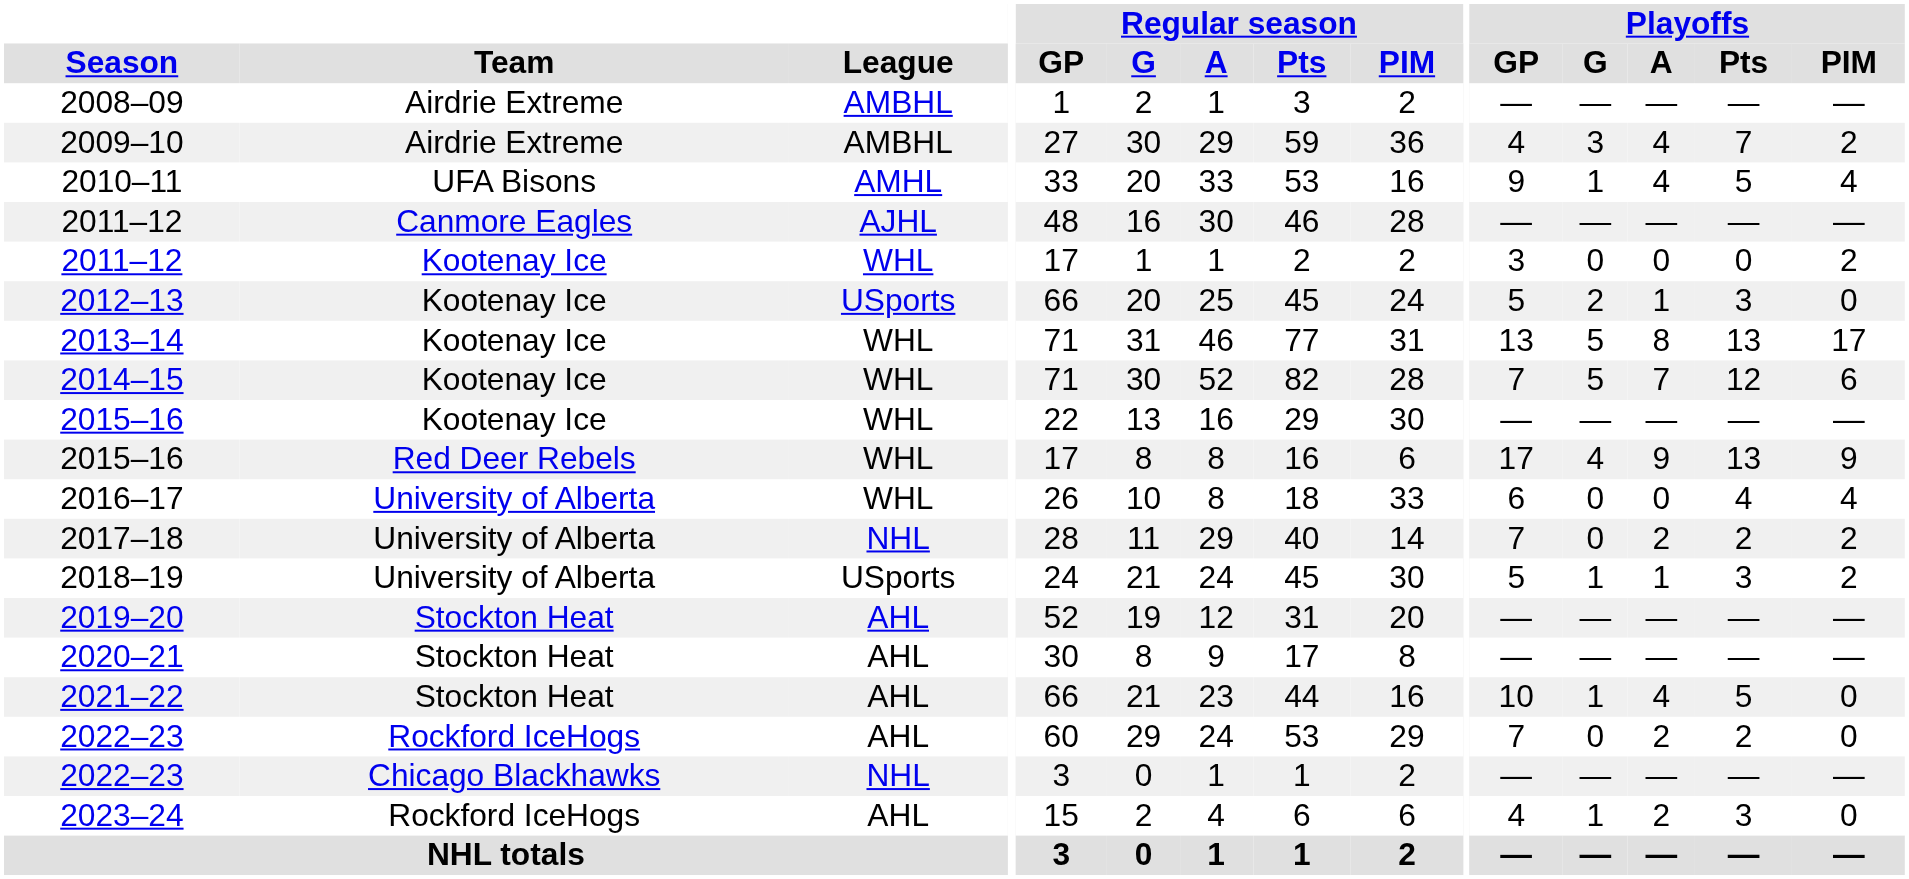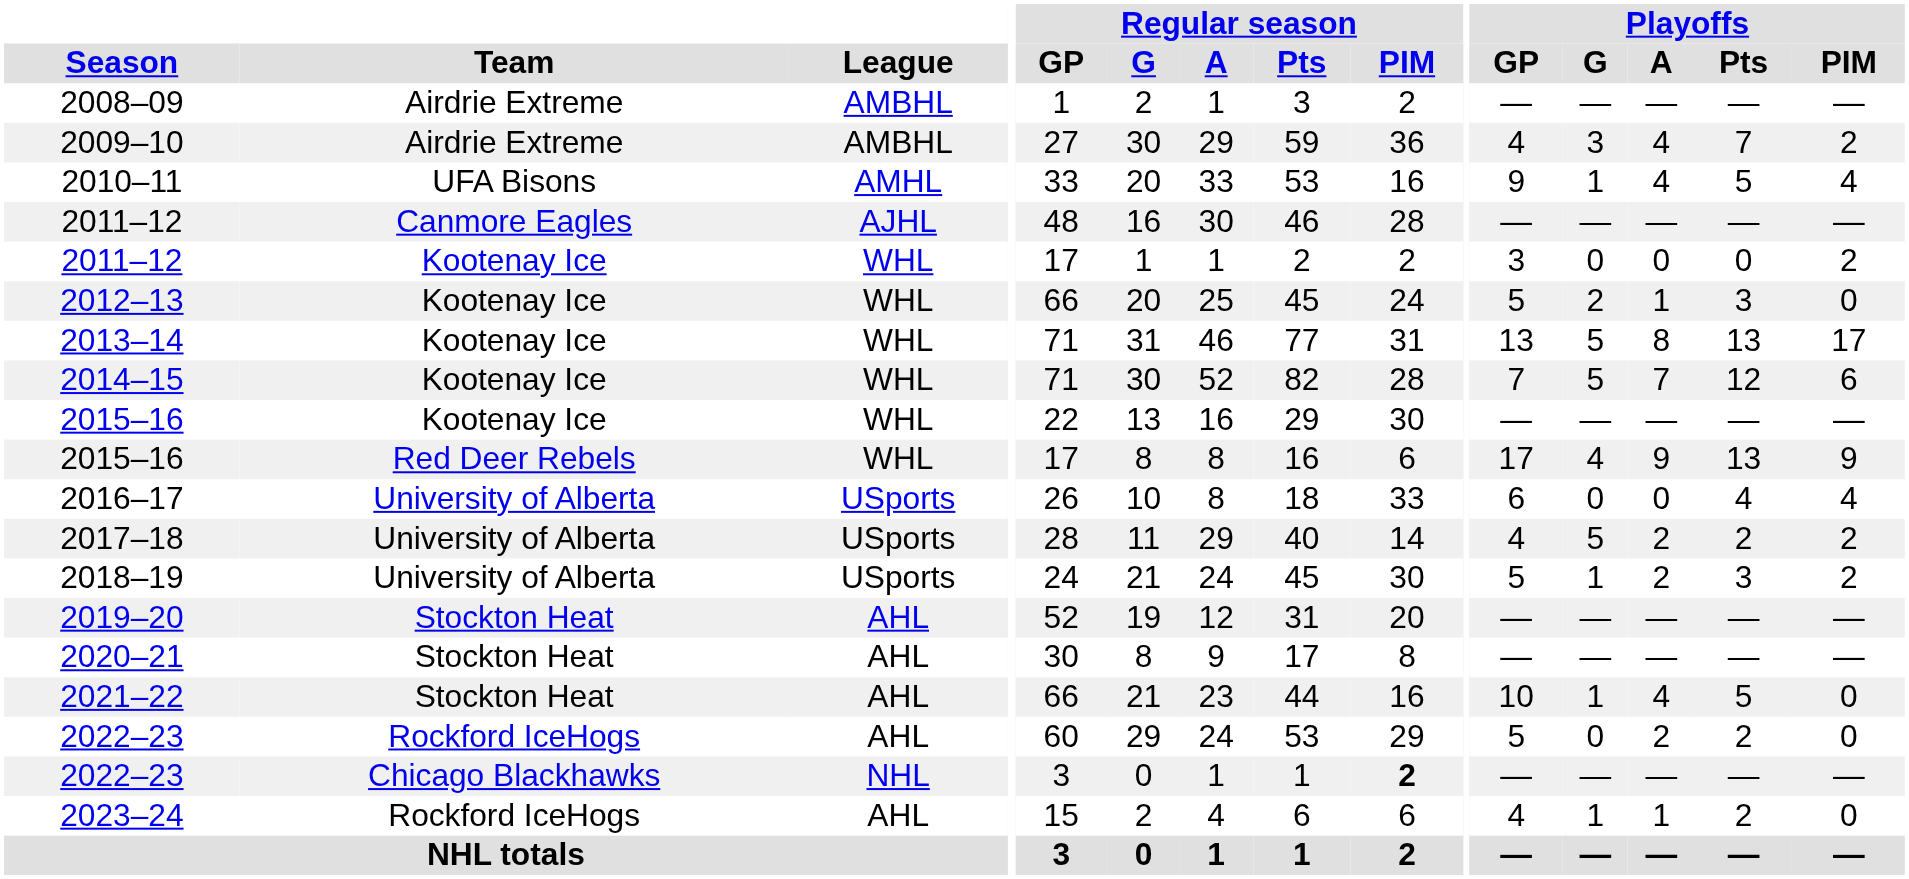2012–13 | League: USports -> WHL
2016–17 | League: WHL -> USports
2017–18 | League: NHL -> USports
2017–18 | Playoffs / GP: 7 -> 4
2017–18 | Playoffs / G: 0 -> 5
2018–19 | Playoffs / A: 1 -> 2
2022–23 / Rockford IceHogs | Playoffs / GP: 7 -> 5
2022–23 / Chicago Blackhawks | Regular season / PIM: normal -> bold
2023–24 | Playoffs / A: 2 -> 1
2023–24 | Playoffs / Pts: 3 -> 2
